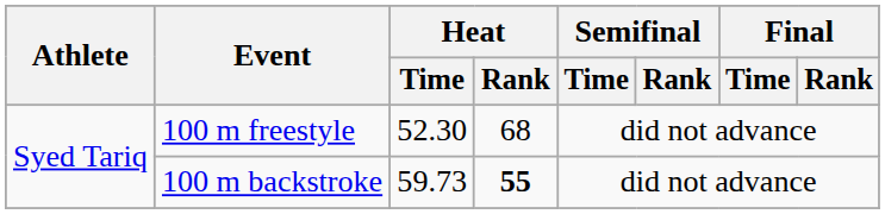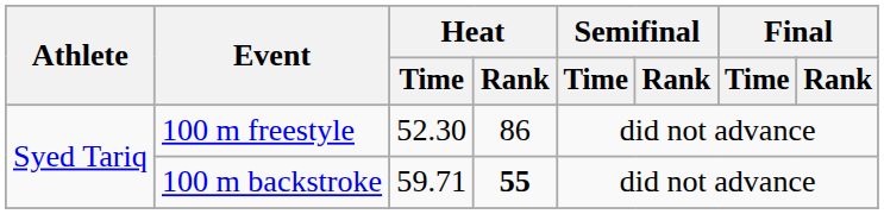100 m freestyle | Heat / Rank: 68 -> 86
100 m backstroke | Heat / Time: 59.73 -> 59.71
